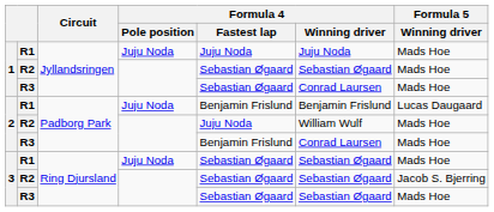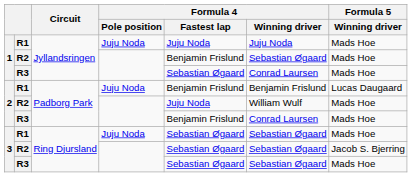1 / R2 | Formula 4 / Fastest lap: Sebastian Øgaard -> Benjamin Frislund
